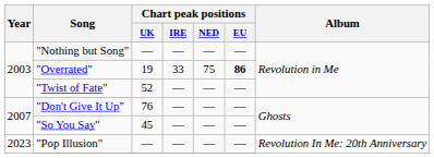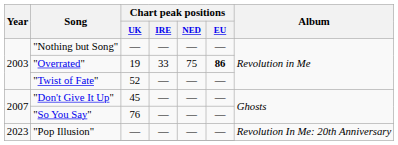"Don't Give It Up" | Chart peak positions / UK: 76 -> 45
"So You Say" | Chart peak positions / UK: 45 -> 76
